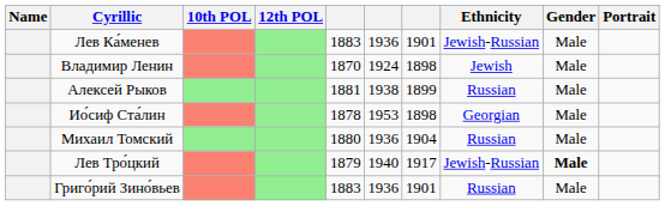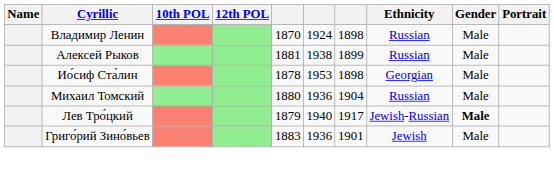- row: Лев Ка́менев | 1883 | 1936 | 1901 | Jewish-Russian | Male
Владимир Ленин | Ethnicity: Jewish -> Russian
Григо́рий Зино́вьев | Ethnicity: Russian -> Jewish
